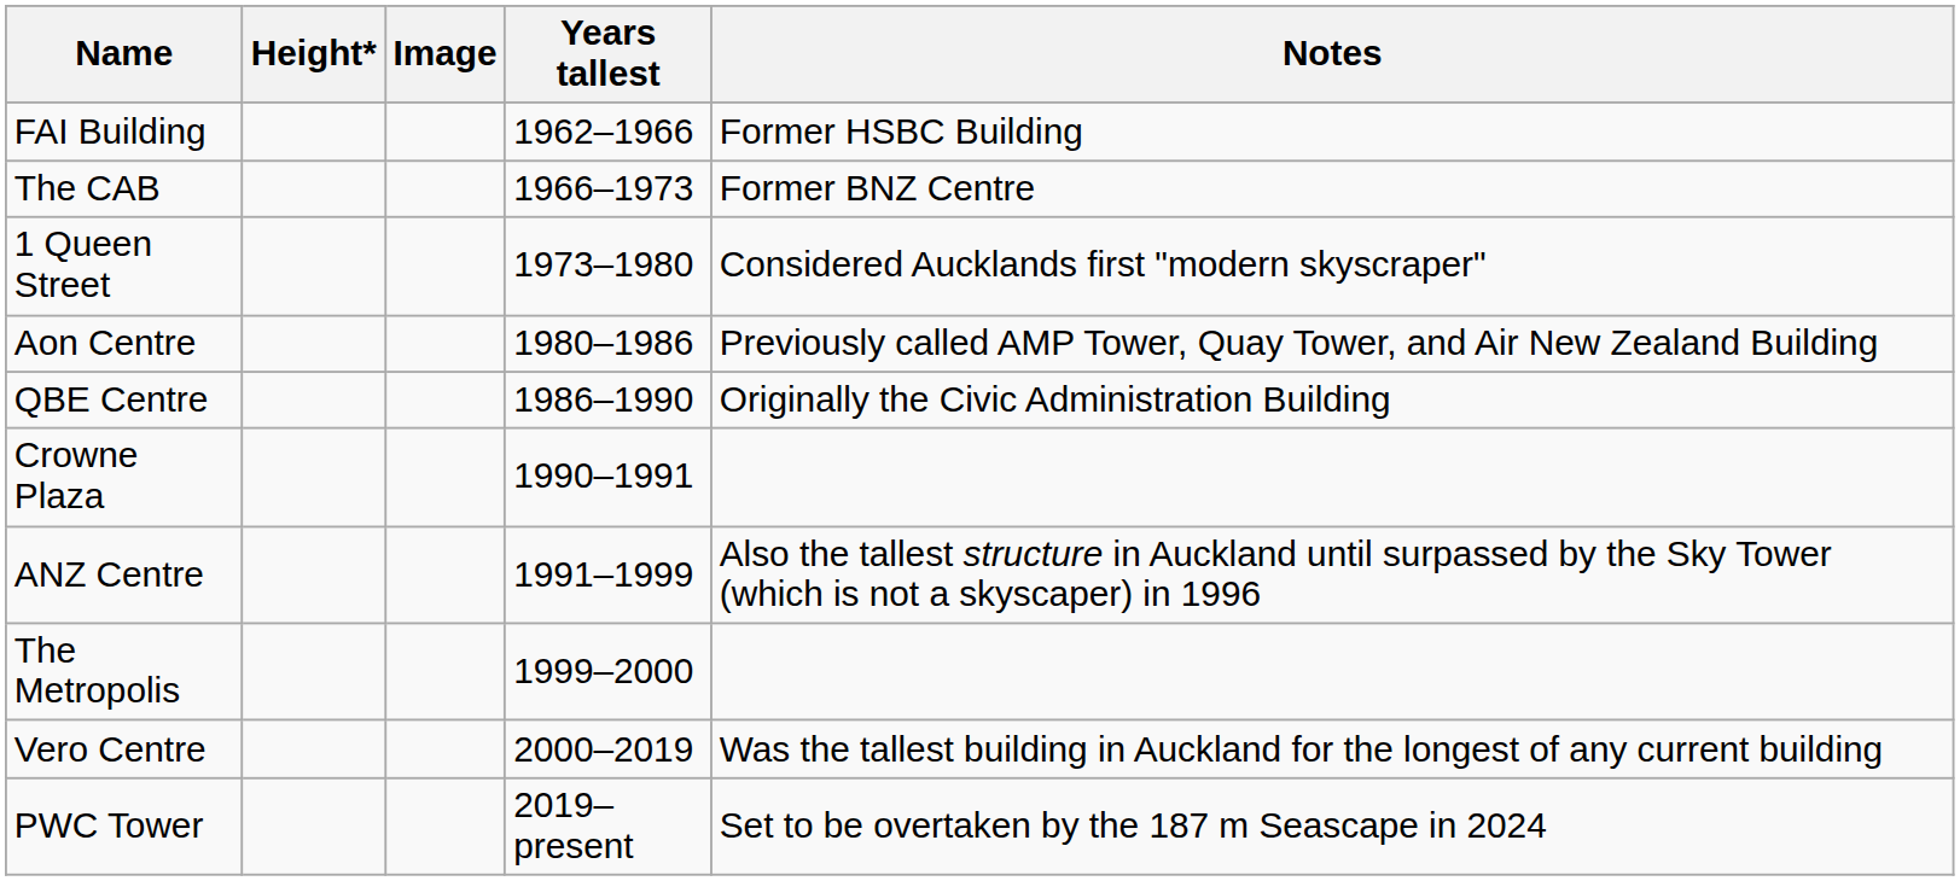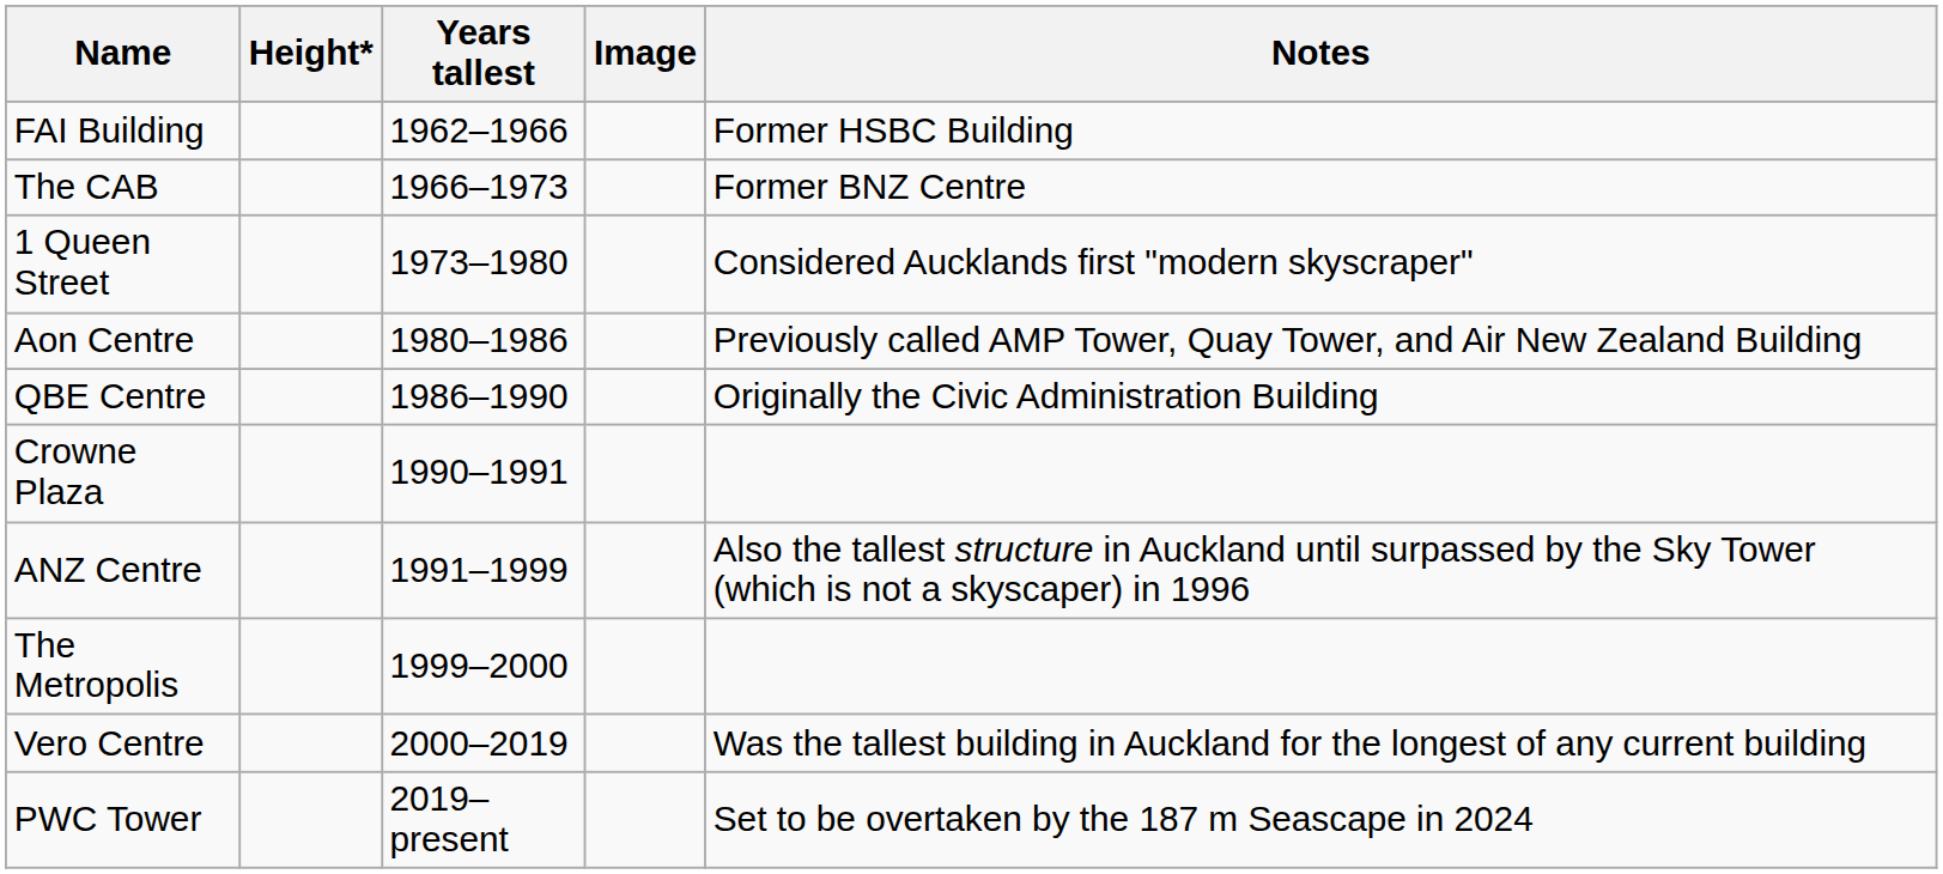columns swapped: Years tallest <-> Image
